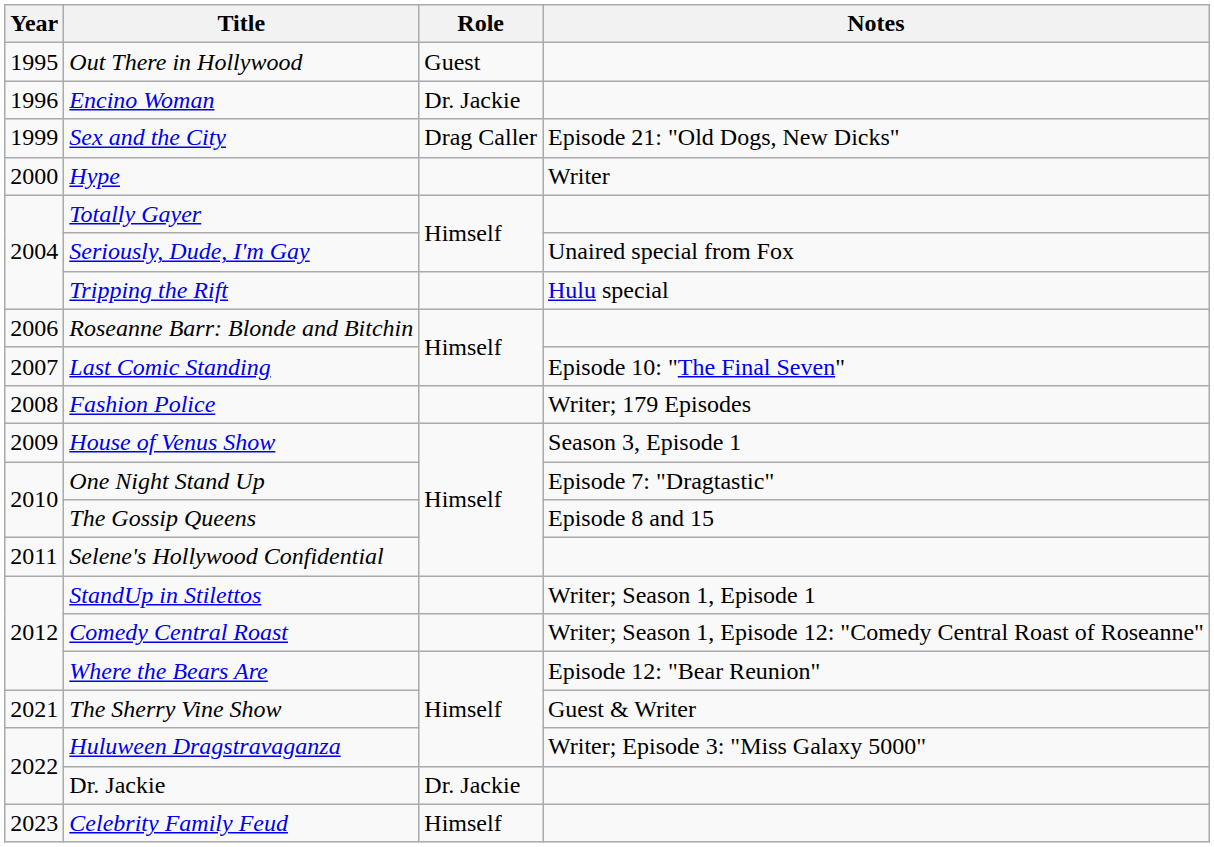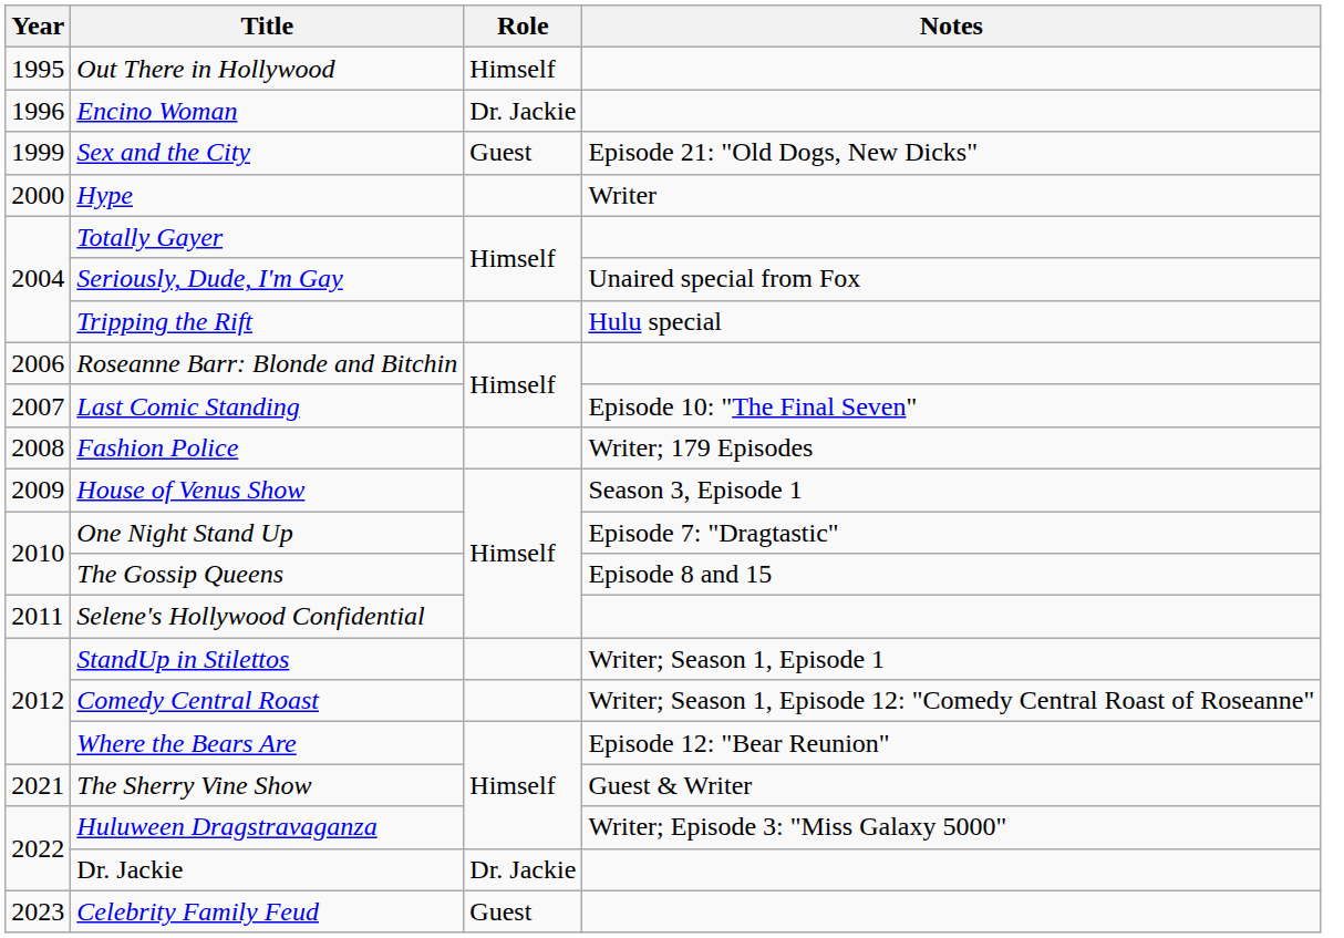Out There in Hollywood | Role: Guest -> Himself
Sex and the City | Role: Drag Caller -> Guest
Celebrity Family Feud | Role: Himself -> Guest
